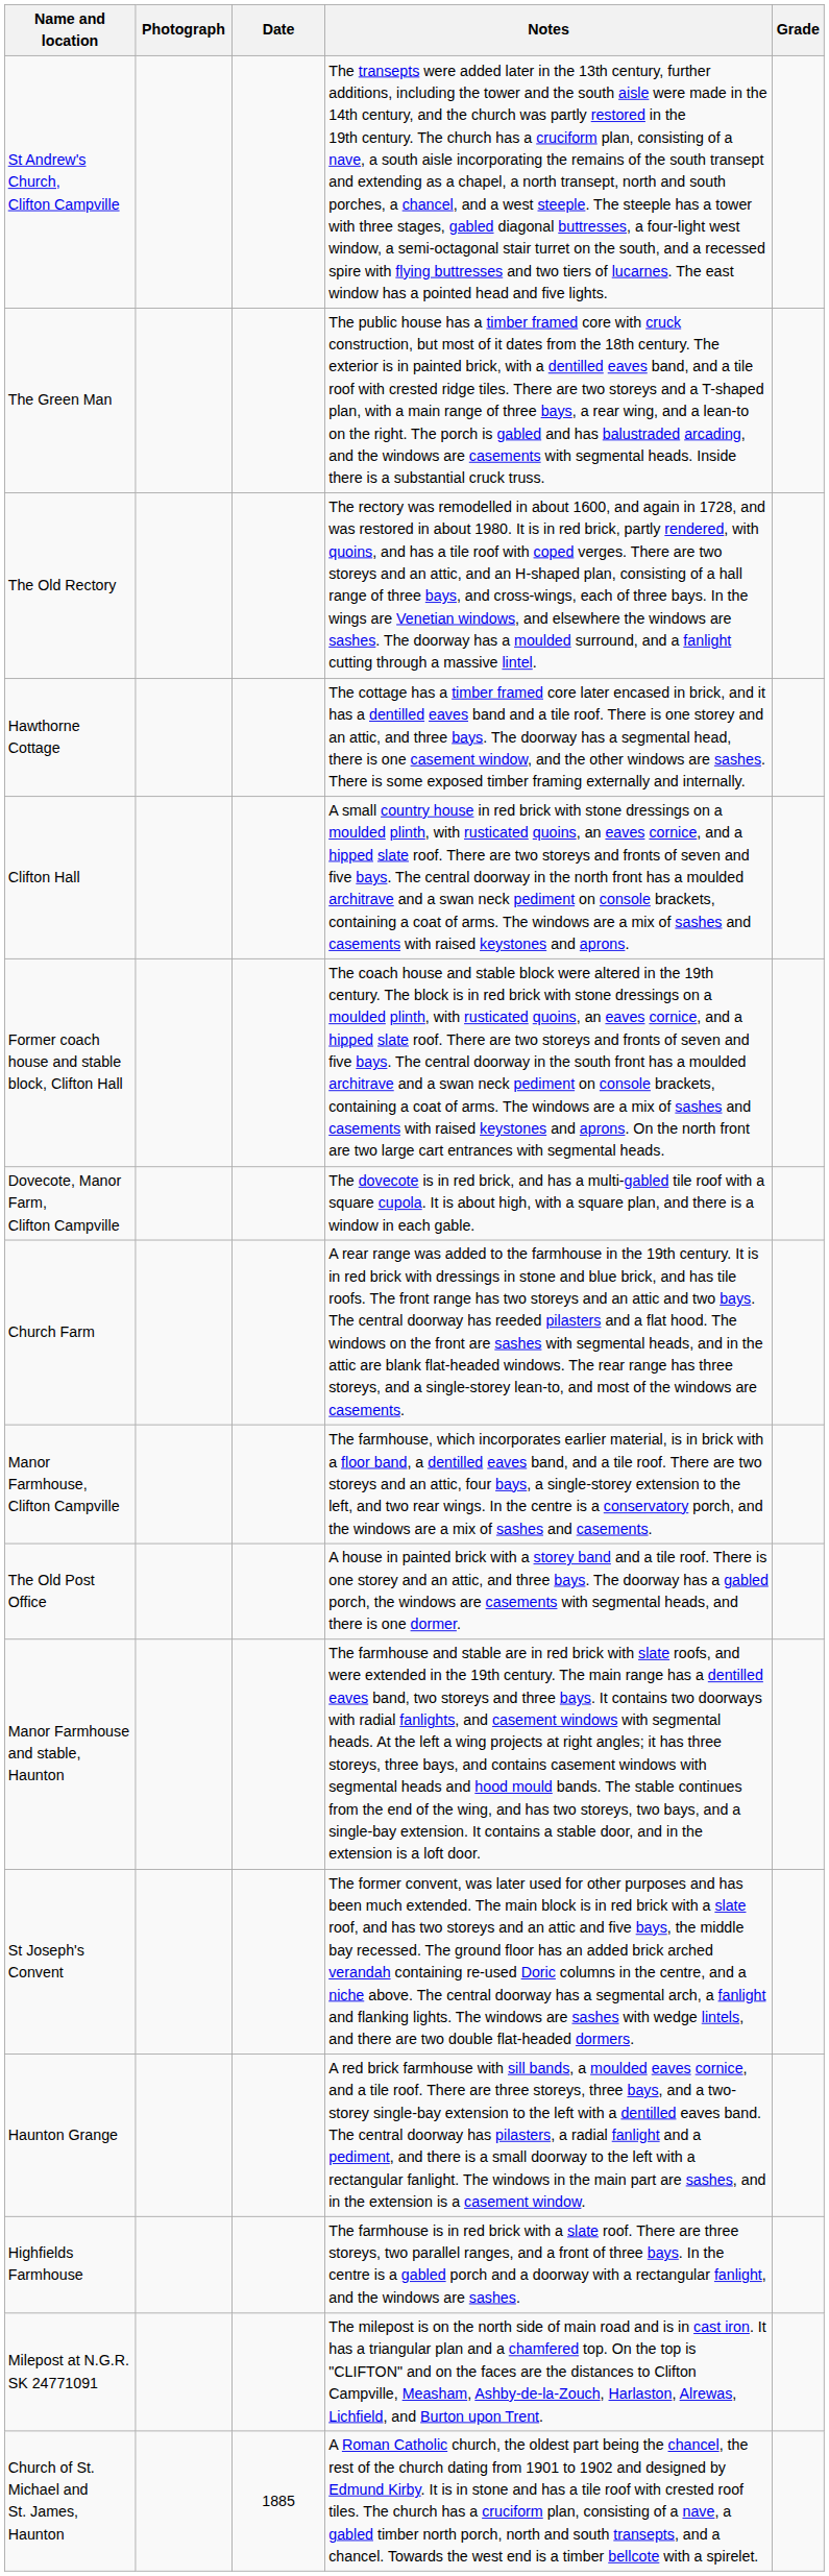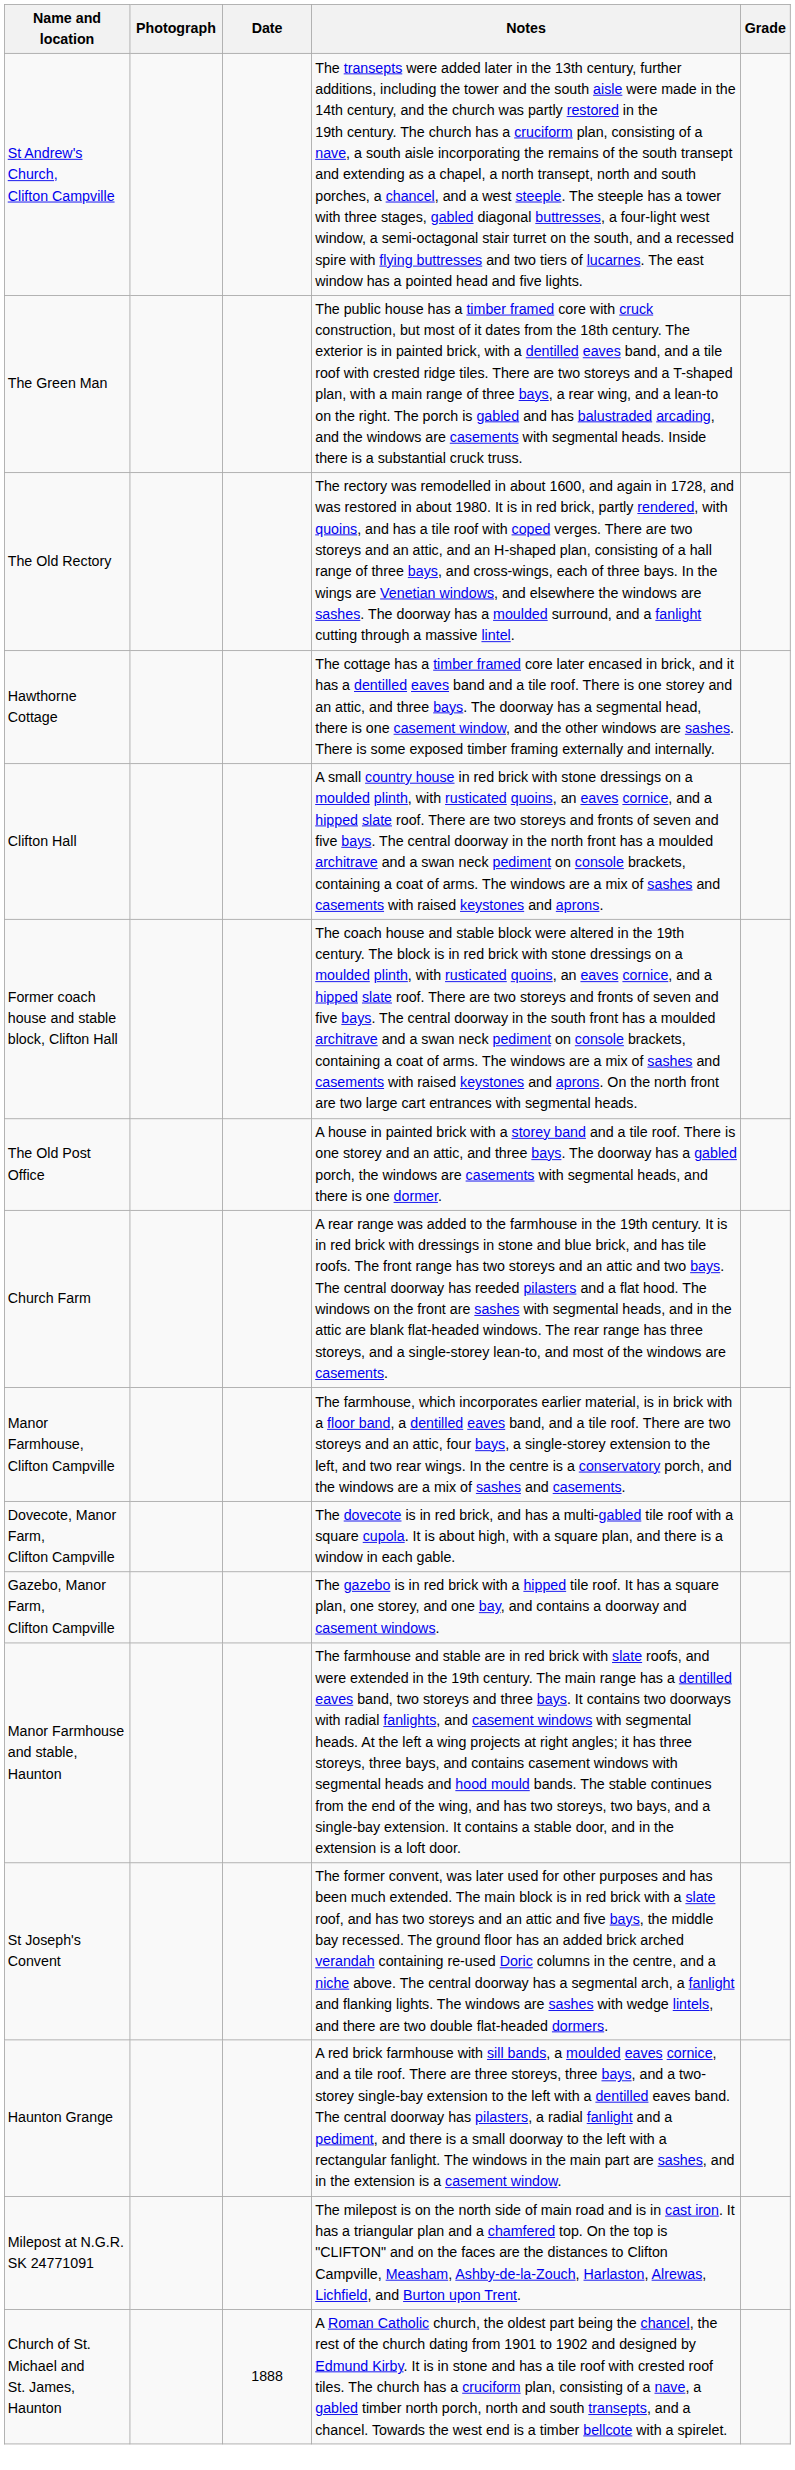rows swapped: The Old Post Office <-> Dovecote, Manor Farm, Clifton Campville
+ row: Gazebo, Manor Farm, Clifton Campville | The gazebo is in red brick with a hipped tile roof. It has a square plan, one storey, and one bay, and contains a doorway and casement windows.
- row: Highfields Farmhouse | The farmhouse is in red brick with a slate roof. There are three storeys, two parallel ranges, and a front of three bays. In the centre is a gabled porch and a doorway with a rectangular fanlight, and the windows are sashes.
Church of St. Michael and St. James, Haunton | Date: 1885 -> 1888
